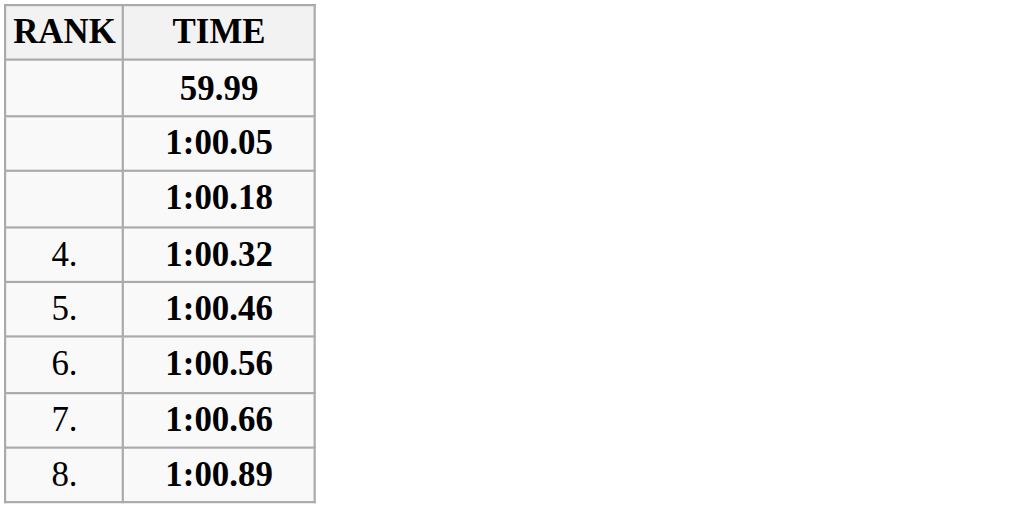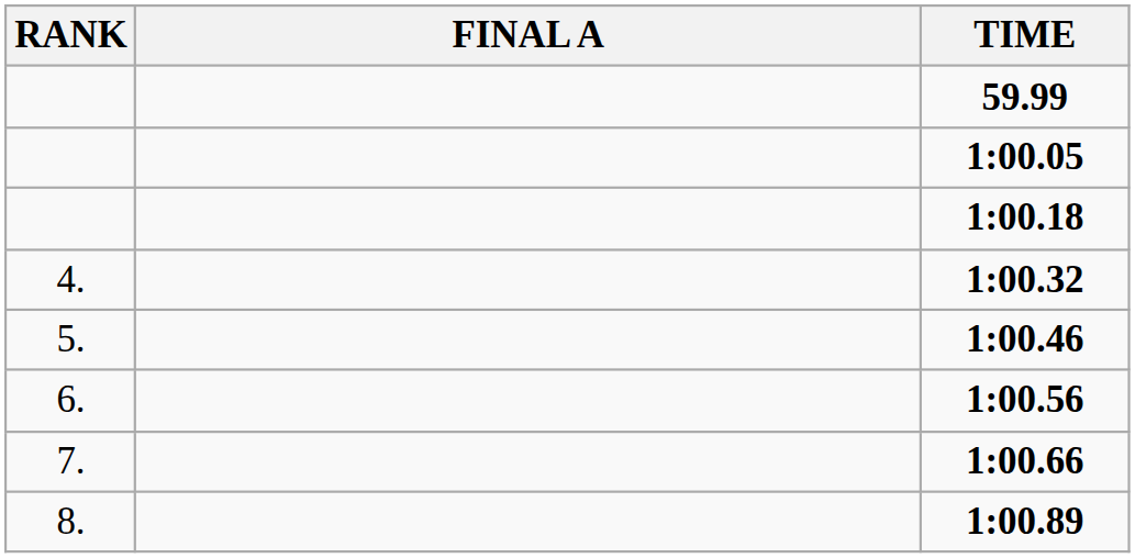+ column: FINAL A
